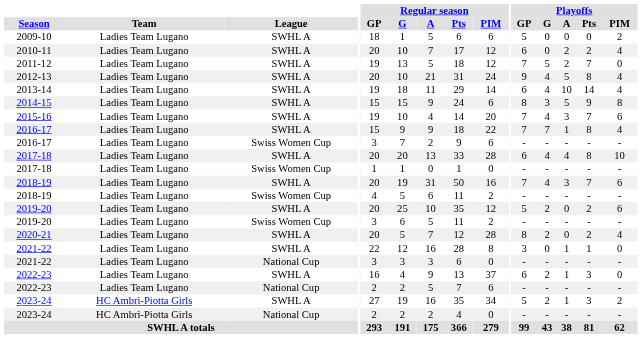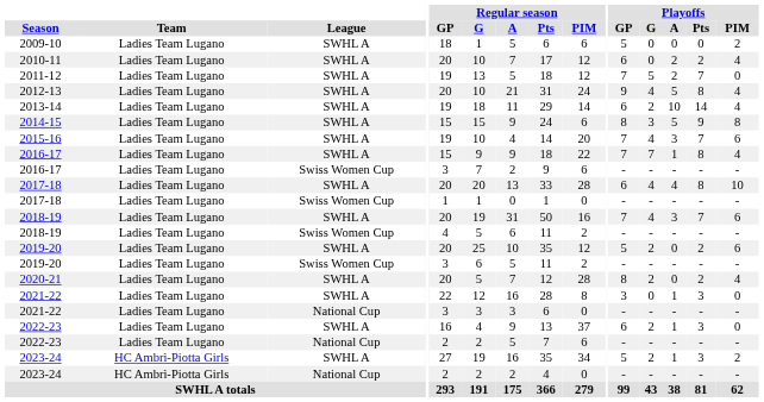2013-14 | Playoffs / G: 4 -> 2
2021-22 / SWHL A | Playoffs / Pts: 1 -> 3
